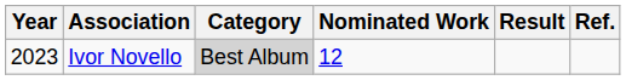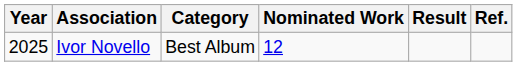Ivor Novello | Year: 2023 -> 2025
Ivor Novello | Category: lightgrey background -> no background
